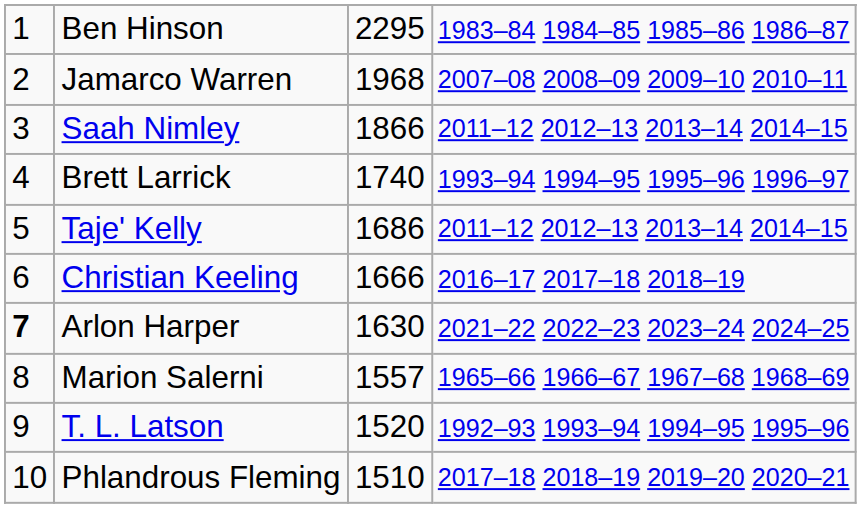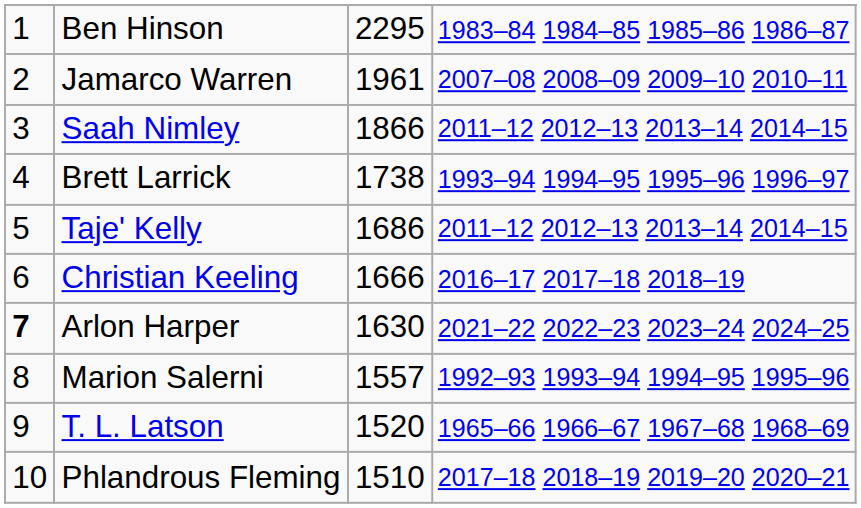Jamarco Warren | column 3: 1968 -> 1961
Brett Larrick | column 3: 1740 -> 1738
Marion Salerni | column 4: 1965–66 1966–67 1967–68 1968–69 -> 1992–93 1993–94 1994–95 1995–96
T. L. Latson | column 4: 1992–93 1993–94 1994–95 1995–96 -> 1965–66 1966–67 1967–68 1968–69
